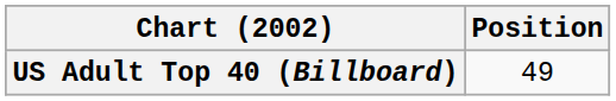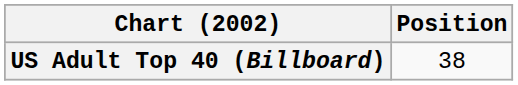US Adult Top 40 (Billboard) | Position: 49 -> 38
